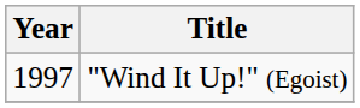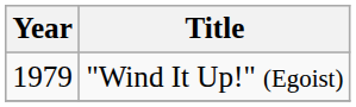"Wind It Up!" (Egoist) | Year: 1997 -> 1979
